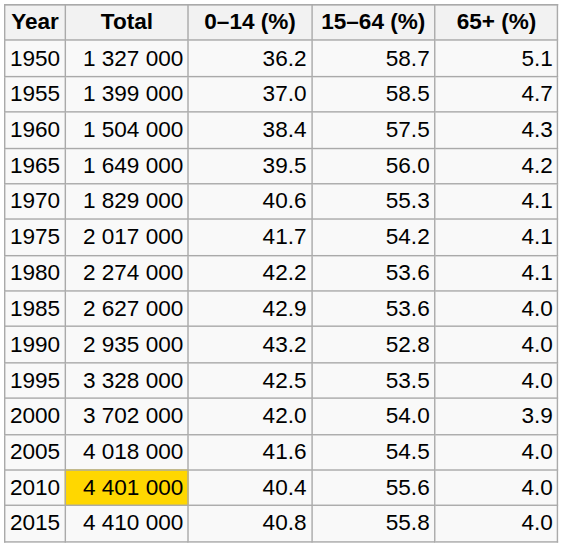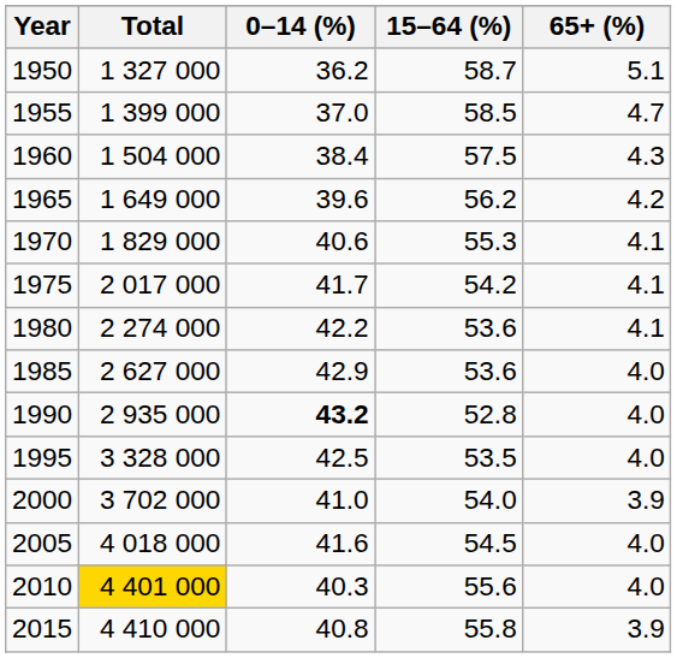1965 | 0–14 (%): 39.5 -> 39.6
1965 | 15–64 (%): 56.0 -> 56.2
1990 | 0–14 (%): normal -> bold
2000 | 0–14 (%): 42.0 -> 41.0
2010 | 0–14 (%): 40.4 -> 40.3
2015 | 65+ (%): 4.0 -> 3.9
